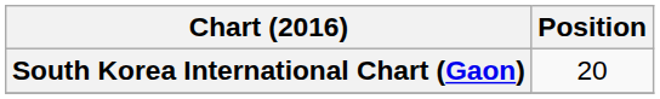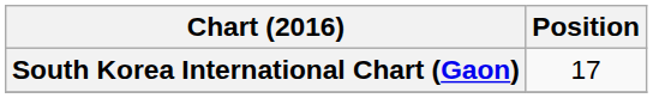South Korea International Chart (Gaon) | Position: 20 -> 17
